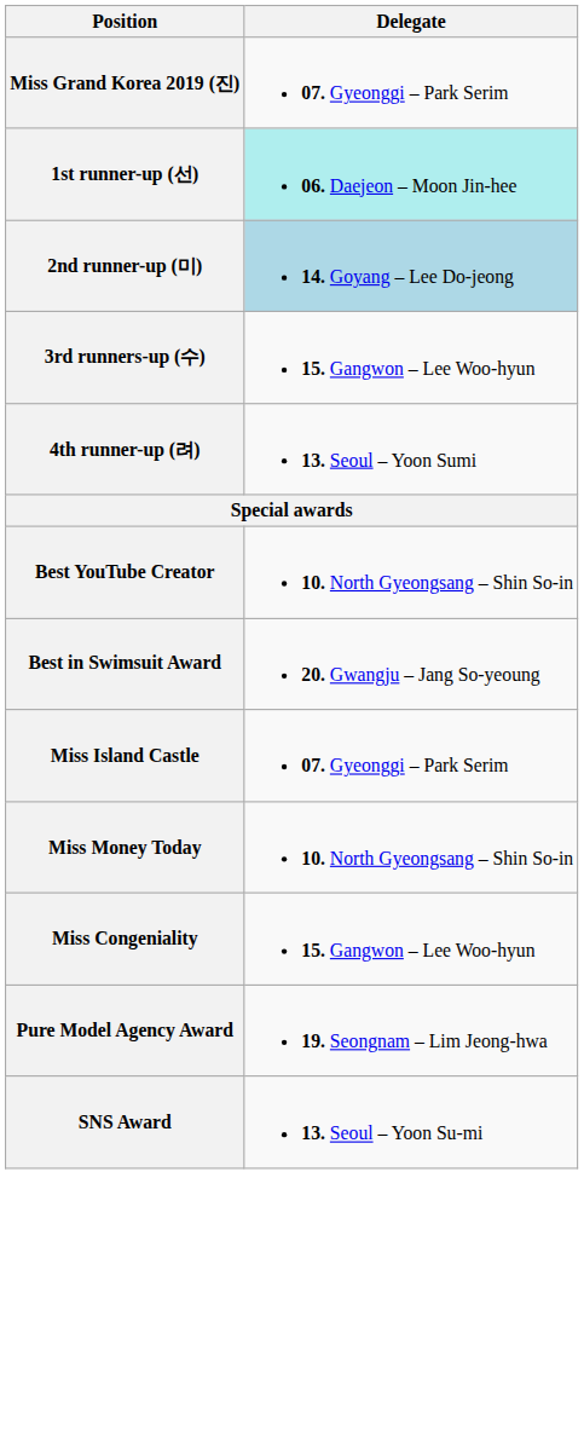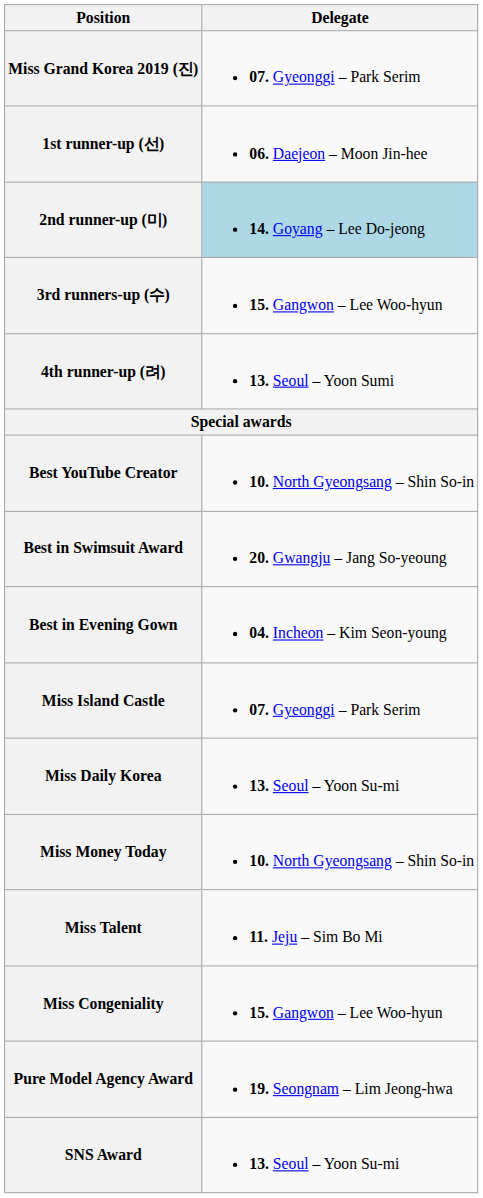1st runner-up (선) | Delegate: paleturquoise background -> no background
+ row: Best in Evening Gown | 04. Incheon – Kim Seon-young
+ row: Miss Daily Korea | 13. Seoul – Yoon Su-mi
+ row: Miss Talent | 11. Jeju – Sim Bo Mi
